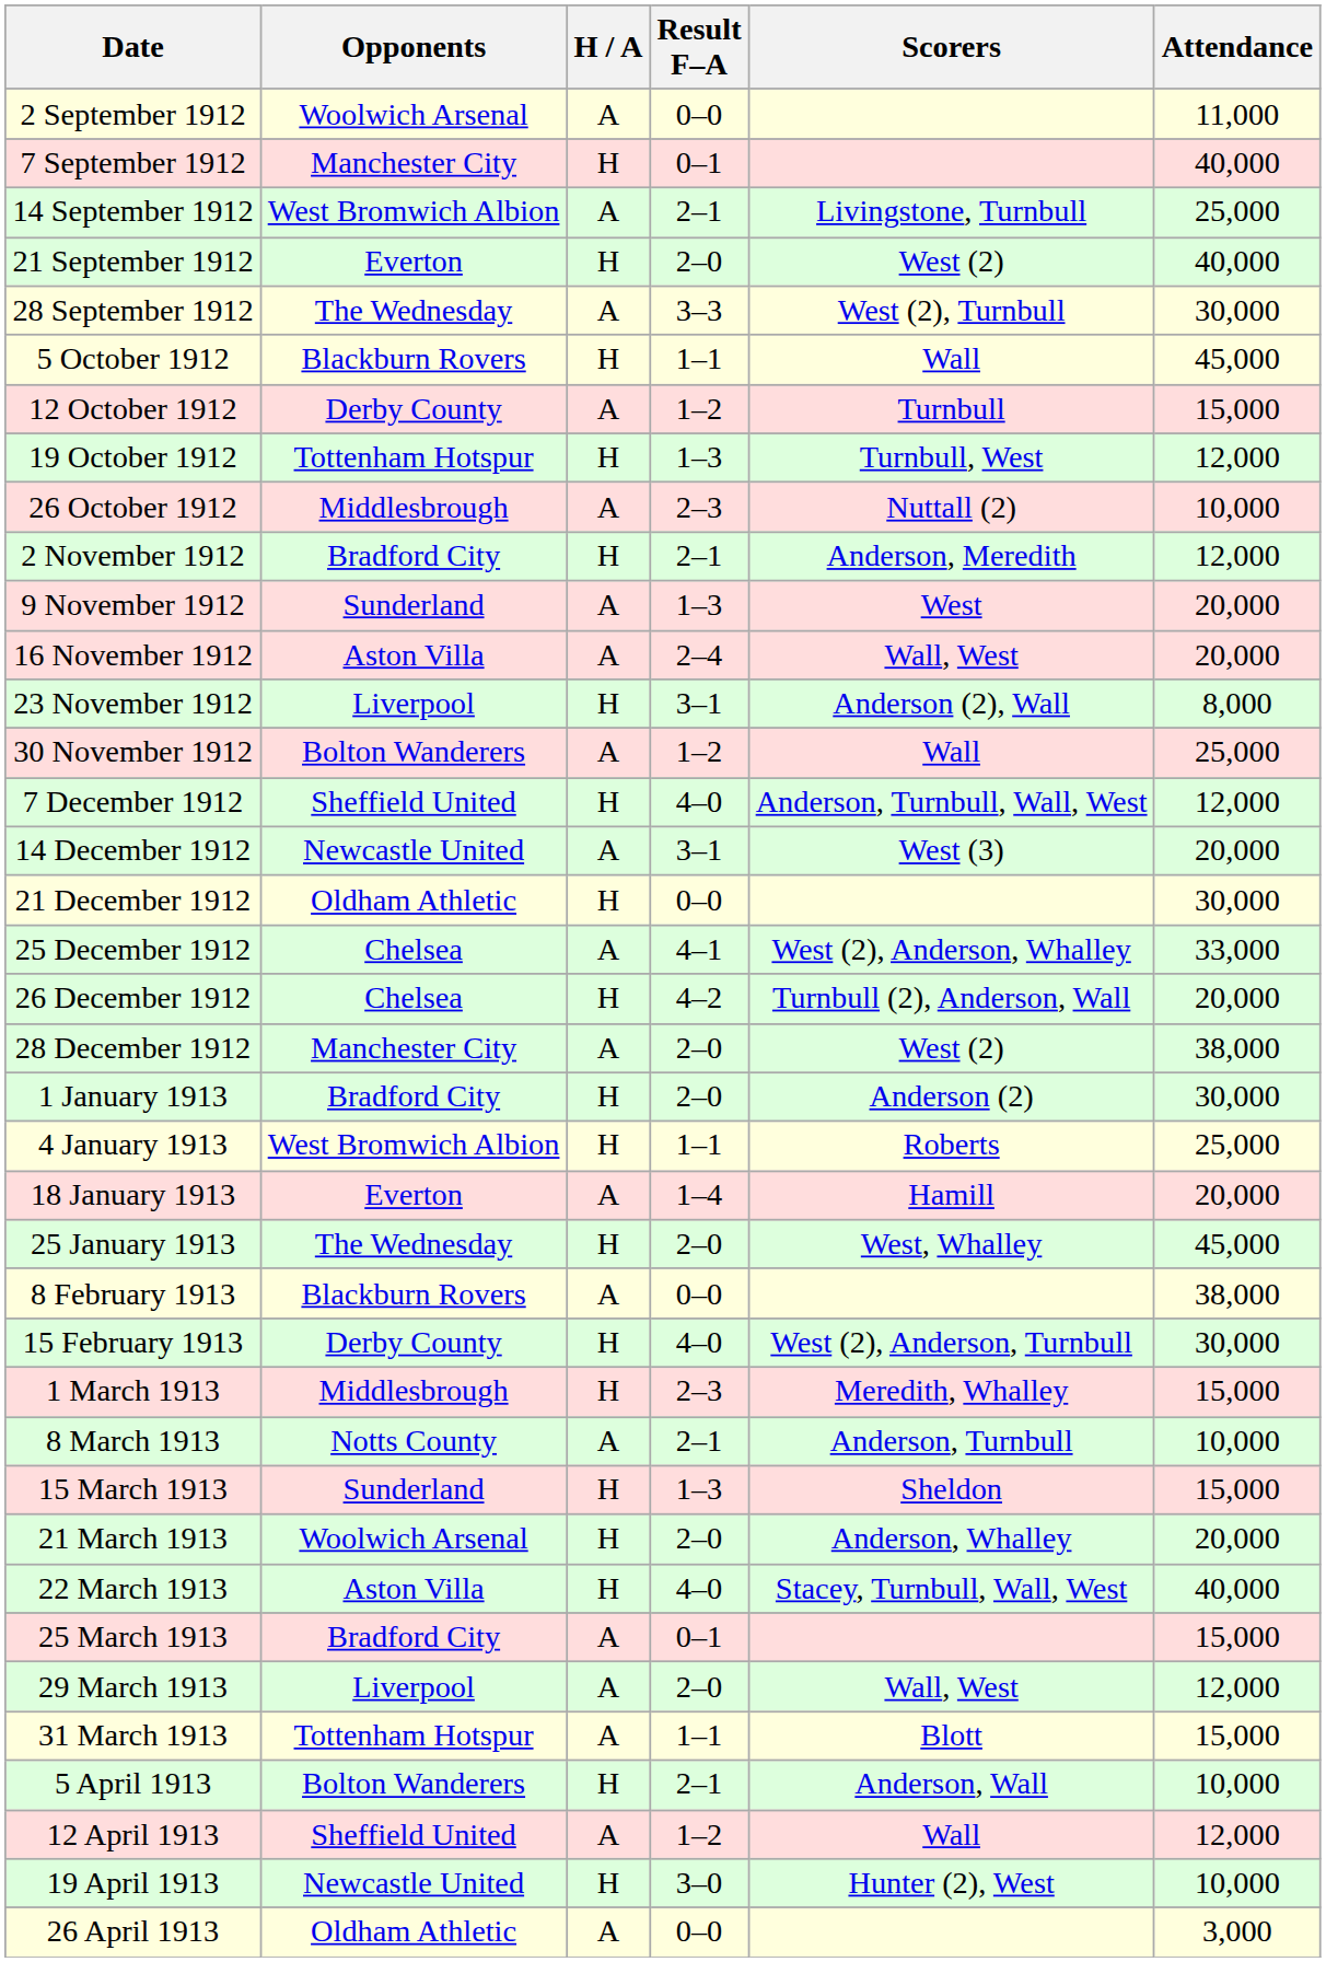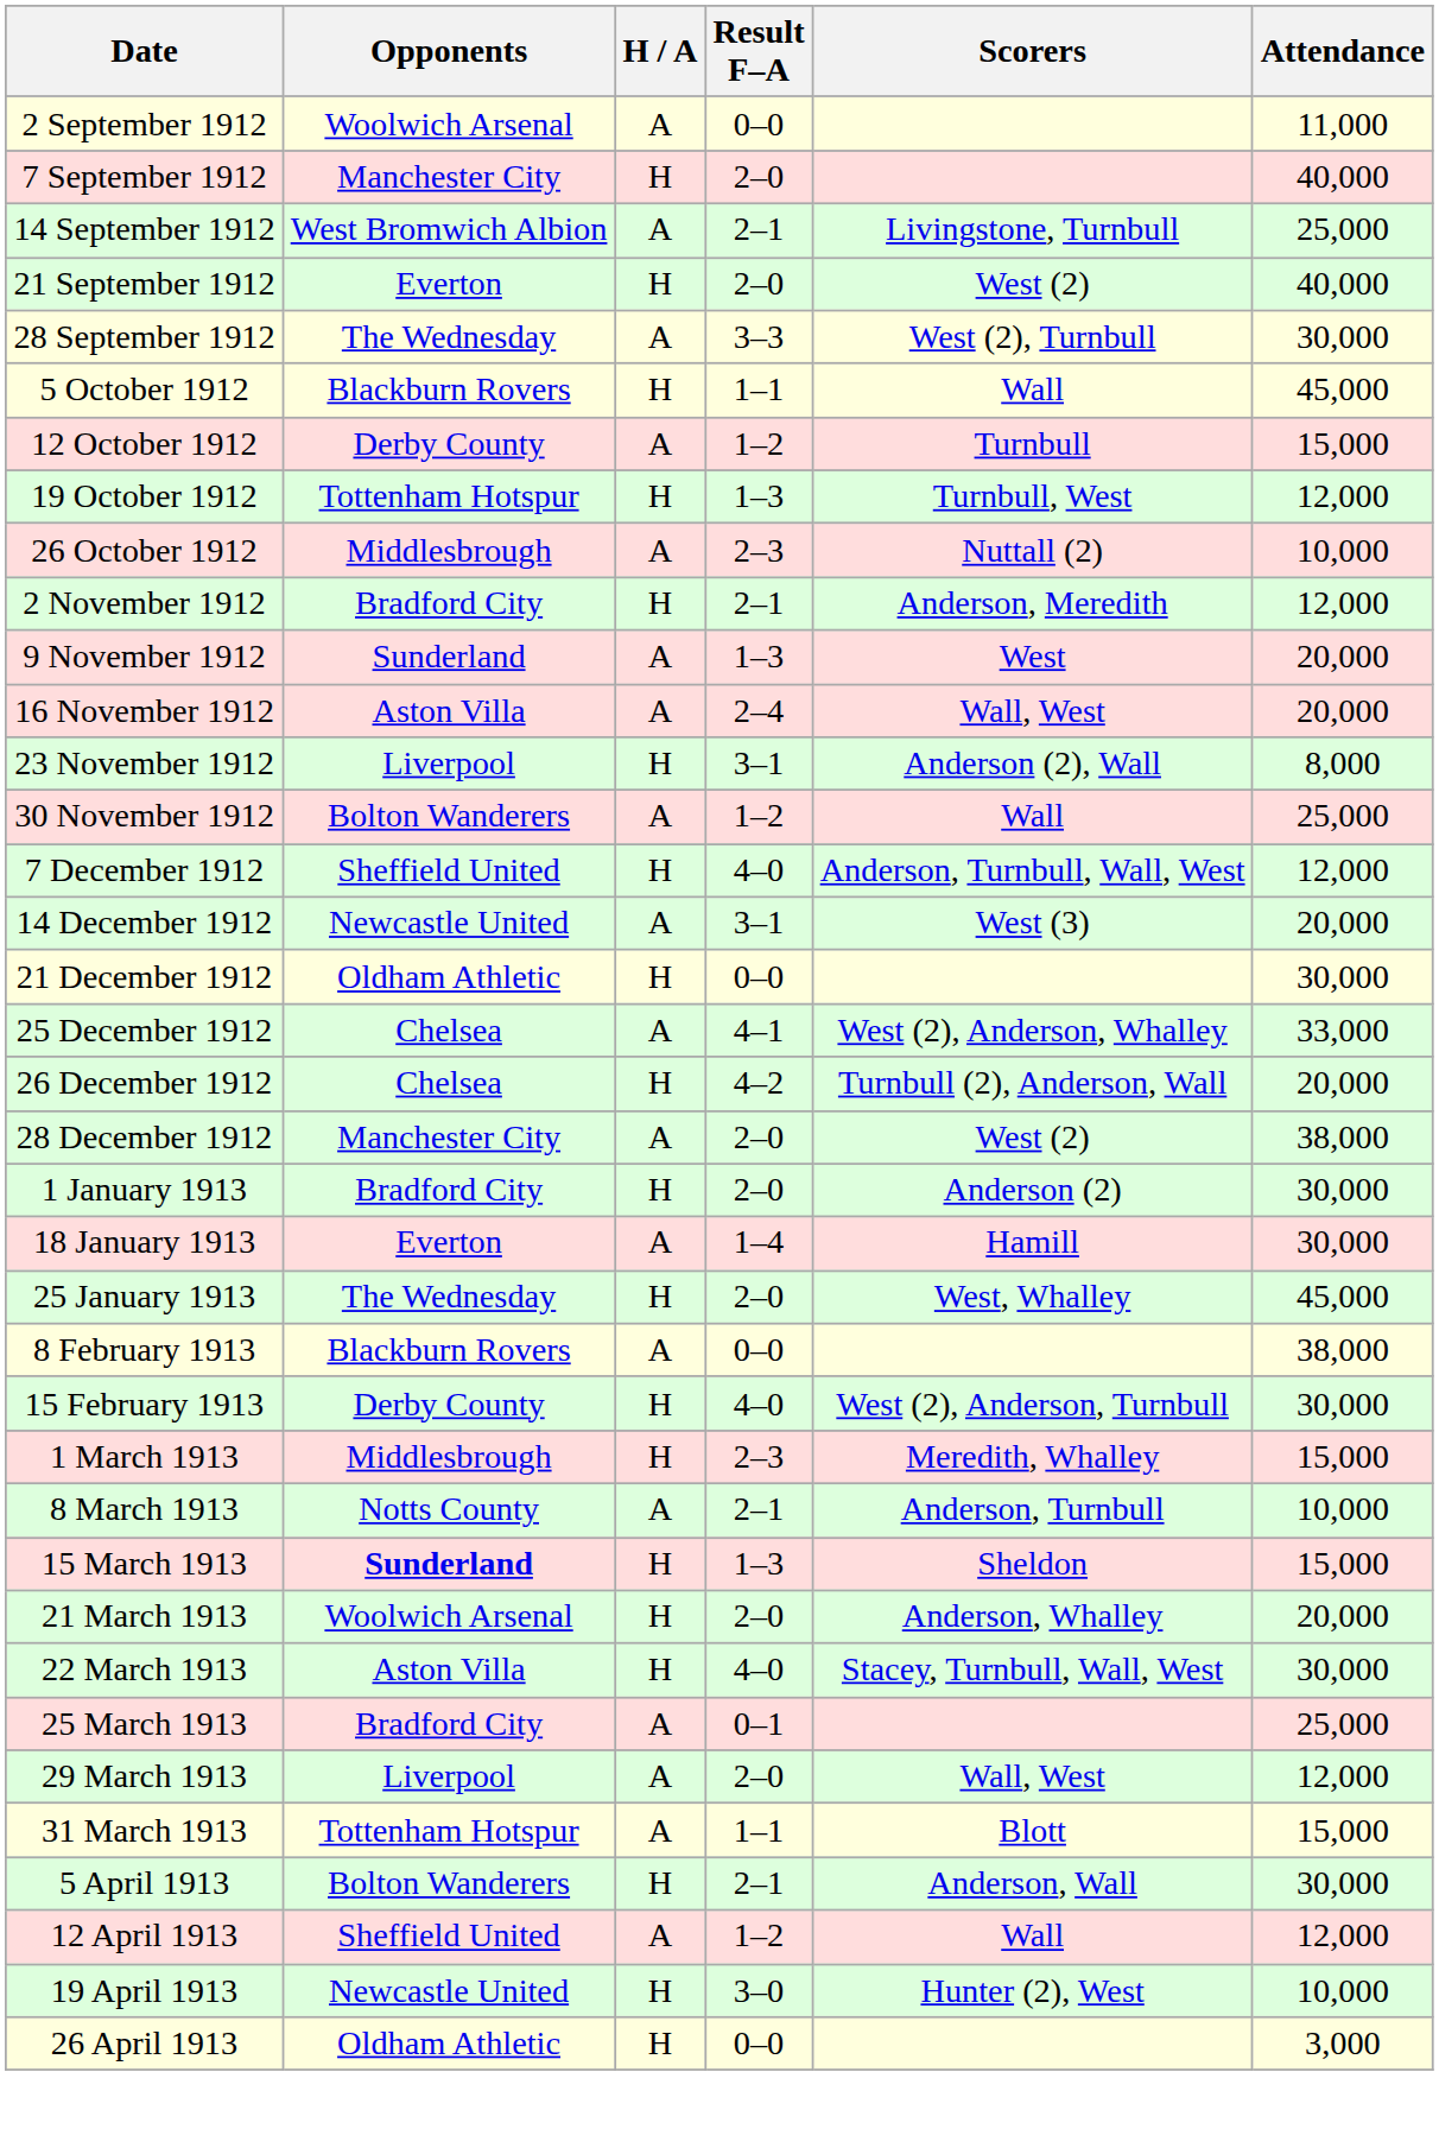7 September 1912 | Result F–A: 0–1 -> 2–0
- row: 4 January 1913 | West Bromwich Albion | H | 1–1 | Roberts | 25,000
18 January 1913 | Attendance: 20,000 -> 30,000
15 March 1913 | Opponents: normal -> bold
22 March 1913 | Attendance: 40,000 -> 30,000
25 March 1913 | Attendance: 15,000 -> 25,000
5 April 1913 | Attendance: 10,000 -> 30,000
26 April 1913 | H / A: A -> H
